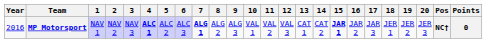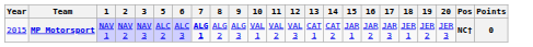- column: 4 | ALC 1
MP Motorsport | Year: 2016 -> 2015
MP Motorsport | 15: bold -> normal
